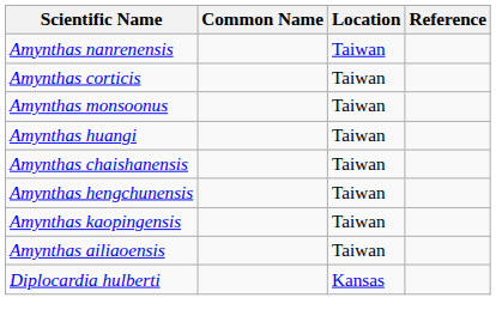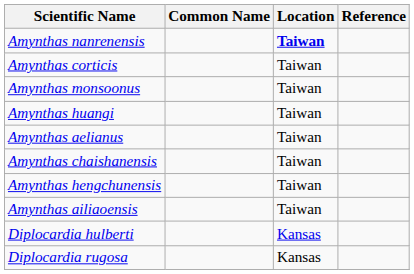Amynthas nanrenensis | Location: normal -> bold
+ row: Amynthas aelianus | Taiwan
- row: Amynthas kaopingensis | Taiwan
+ row: Diplocardia rugosa | Kansas
